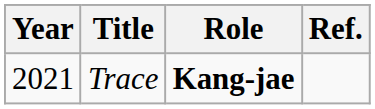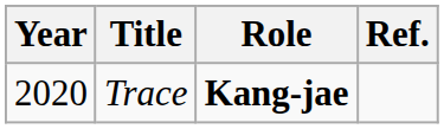Trace | Year: 2021 -> 2020
